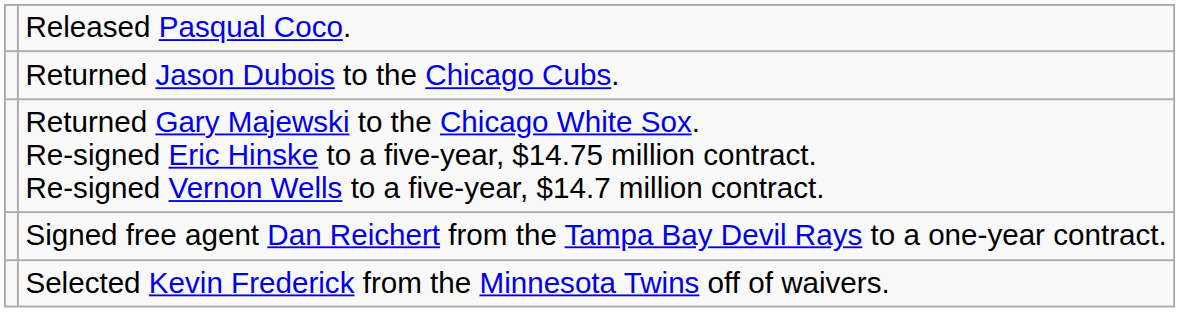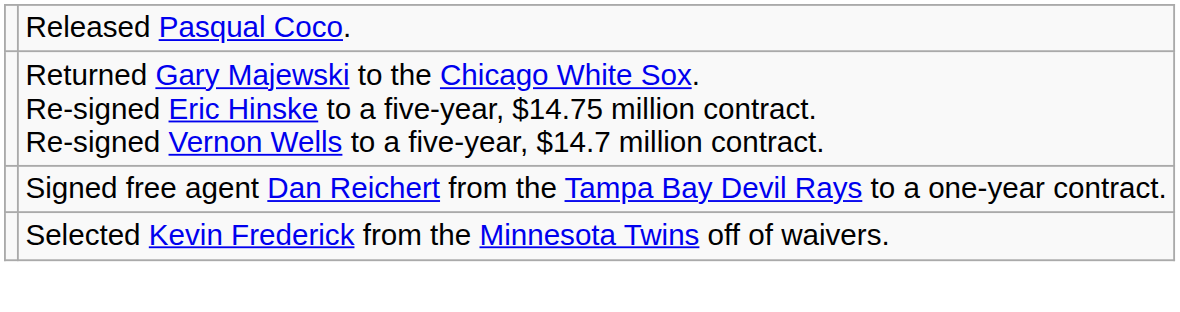- row: Returned Jason Dubois to the Chicago Cubs.
